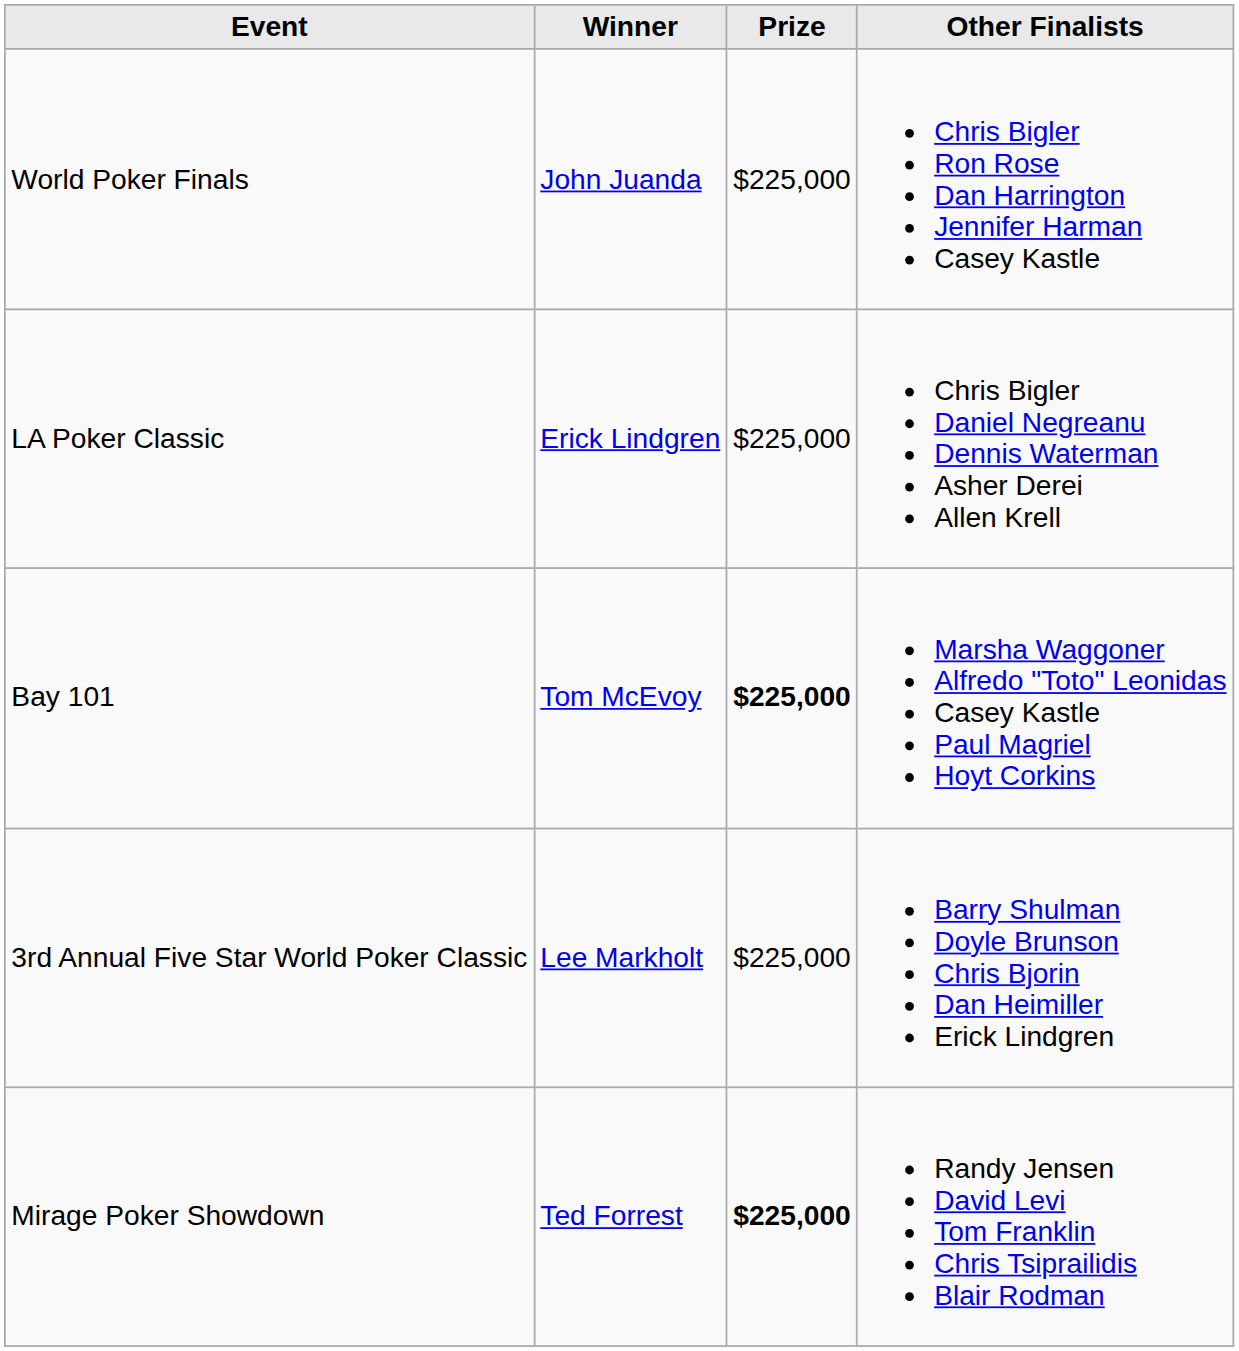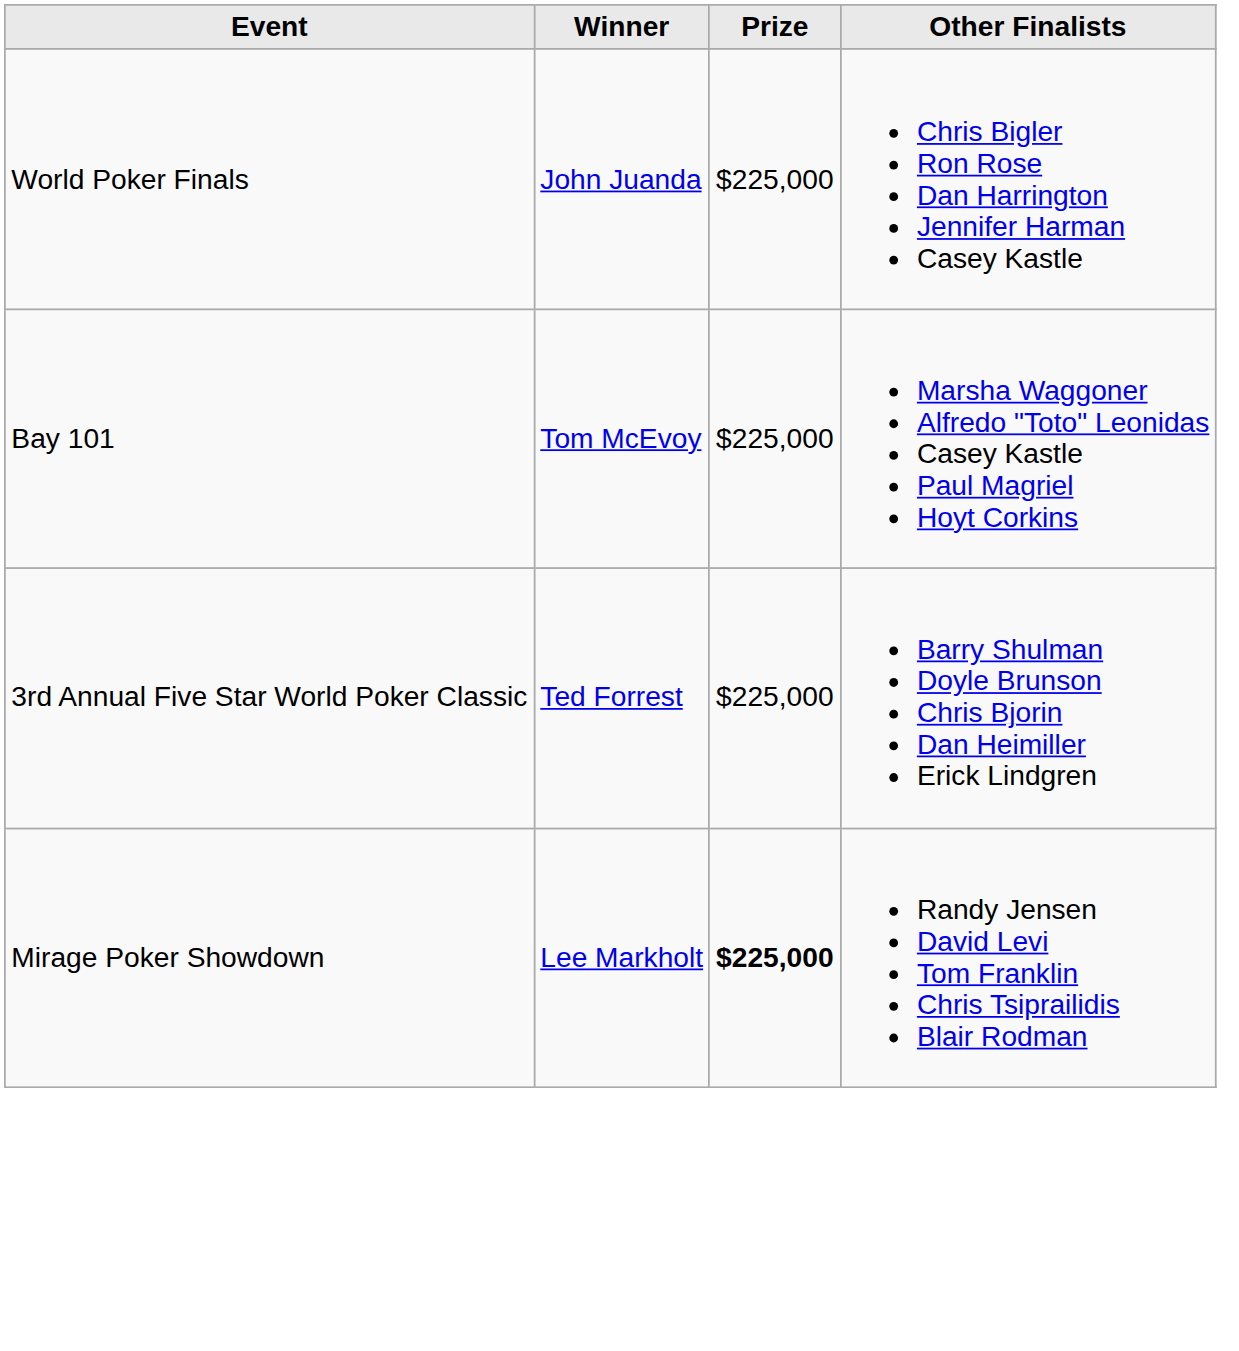- row: LA Poker Classic | Erick Lindgren | $225,000 | Chris Bigler Daniel Negreanu Dennis Waterman Asher Derei Allen Krell
Bay 101 | Prize: bold -> normal
3rd Annual Five Star World Poker Classic | Winner: Lee Markholt -> Ted Forrest
Mirage Poker Showdown | Winner: Ted Forrest -> Lee Markholt
